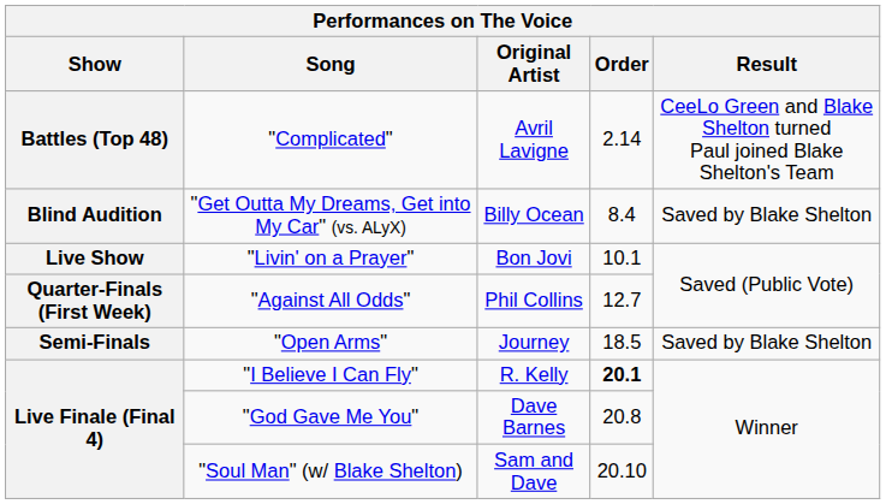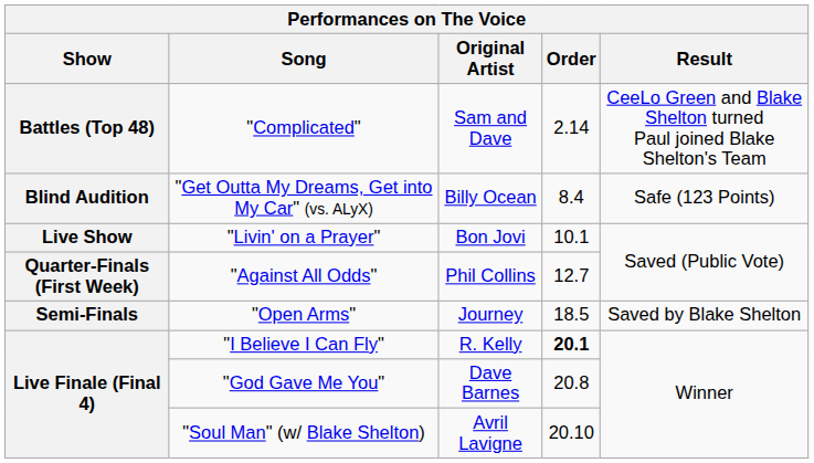"Complicated" | Original Artist: Avril Lavigne -> Sam and Dave
"Get Outta My Dreams, Get into My Car" (vs. ALyX) | Result: Saved by Blake Shelton -> Safe (123 Points)
"Soul Man" (w/ Blake Shelton) | Original Artist: Sam and Dave -> Avril Lavigne
